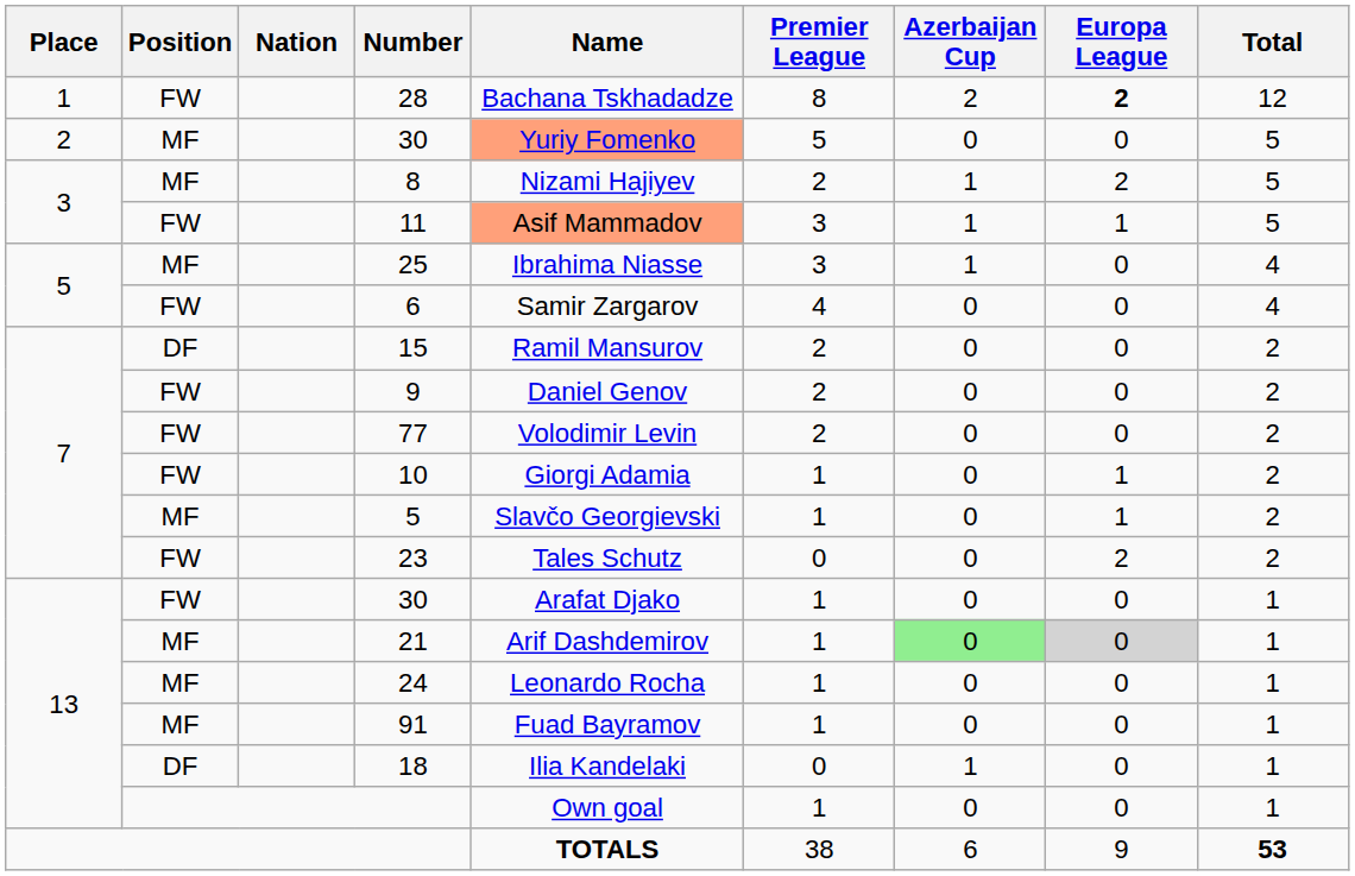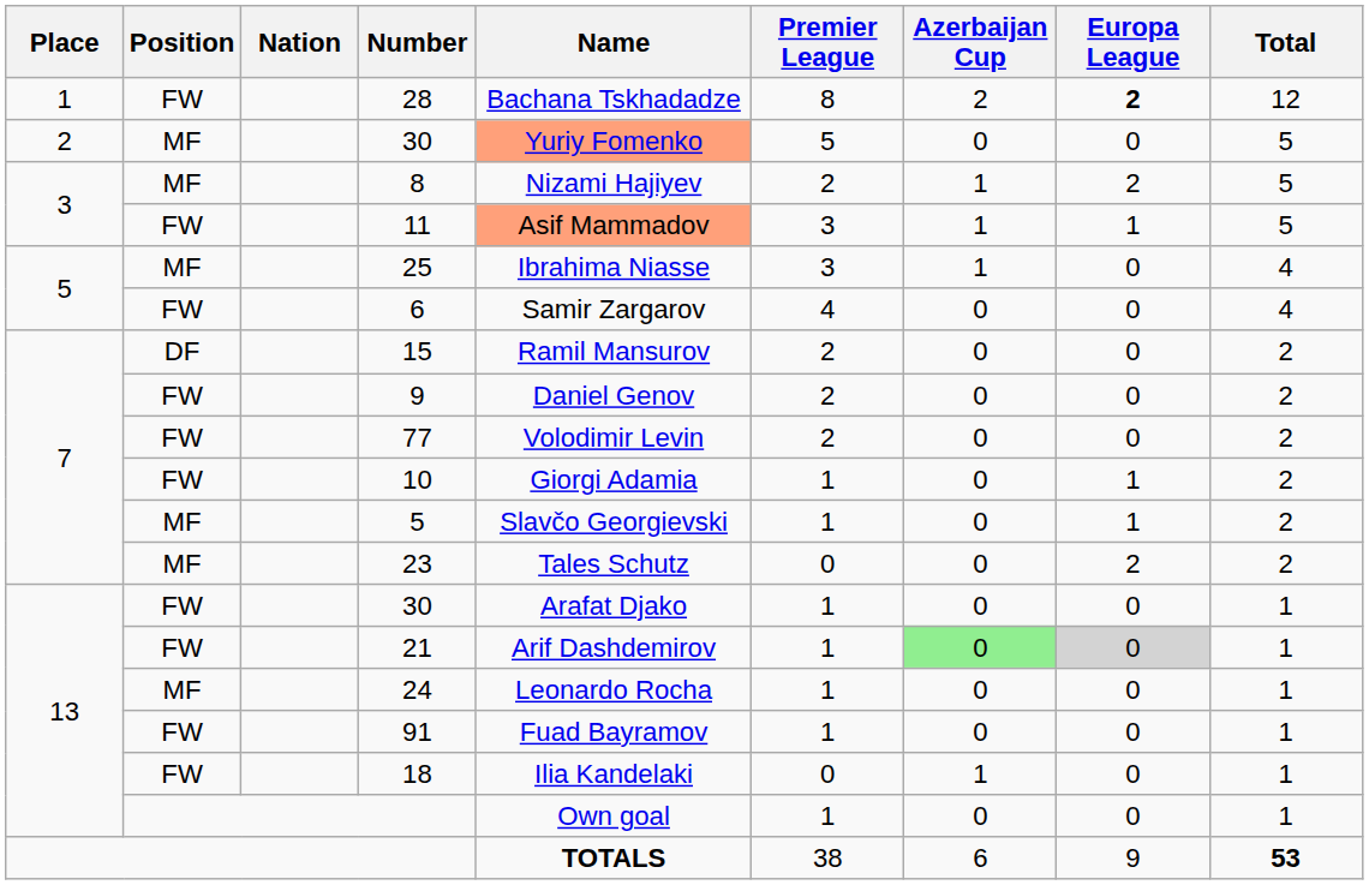23 | Position: FW -> MF
21 | Position: MF -> FW
91 | Position: MF -> FW
18 | Position: DF -> FW
